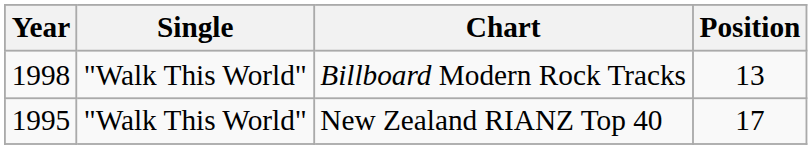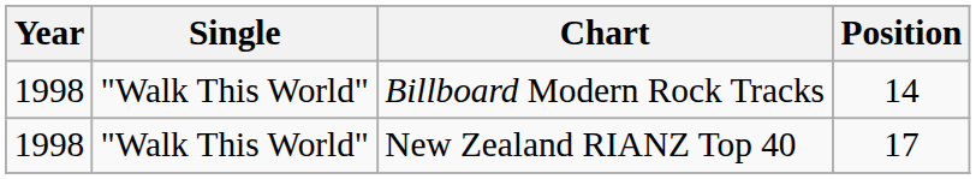Billboard Modern Rock Tracks | Position: 13 -> 14
New Zealand RIANZ Top 40 | Year: 1995 -> 1998
